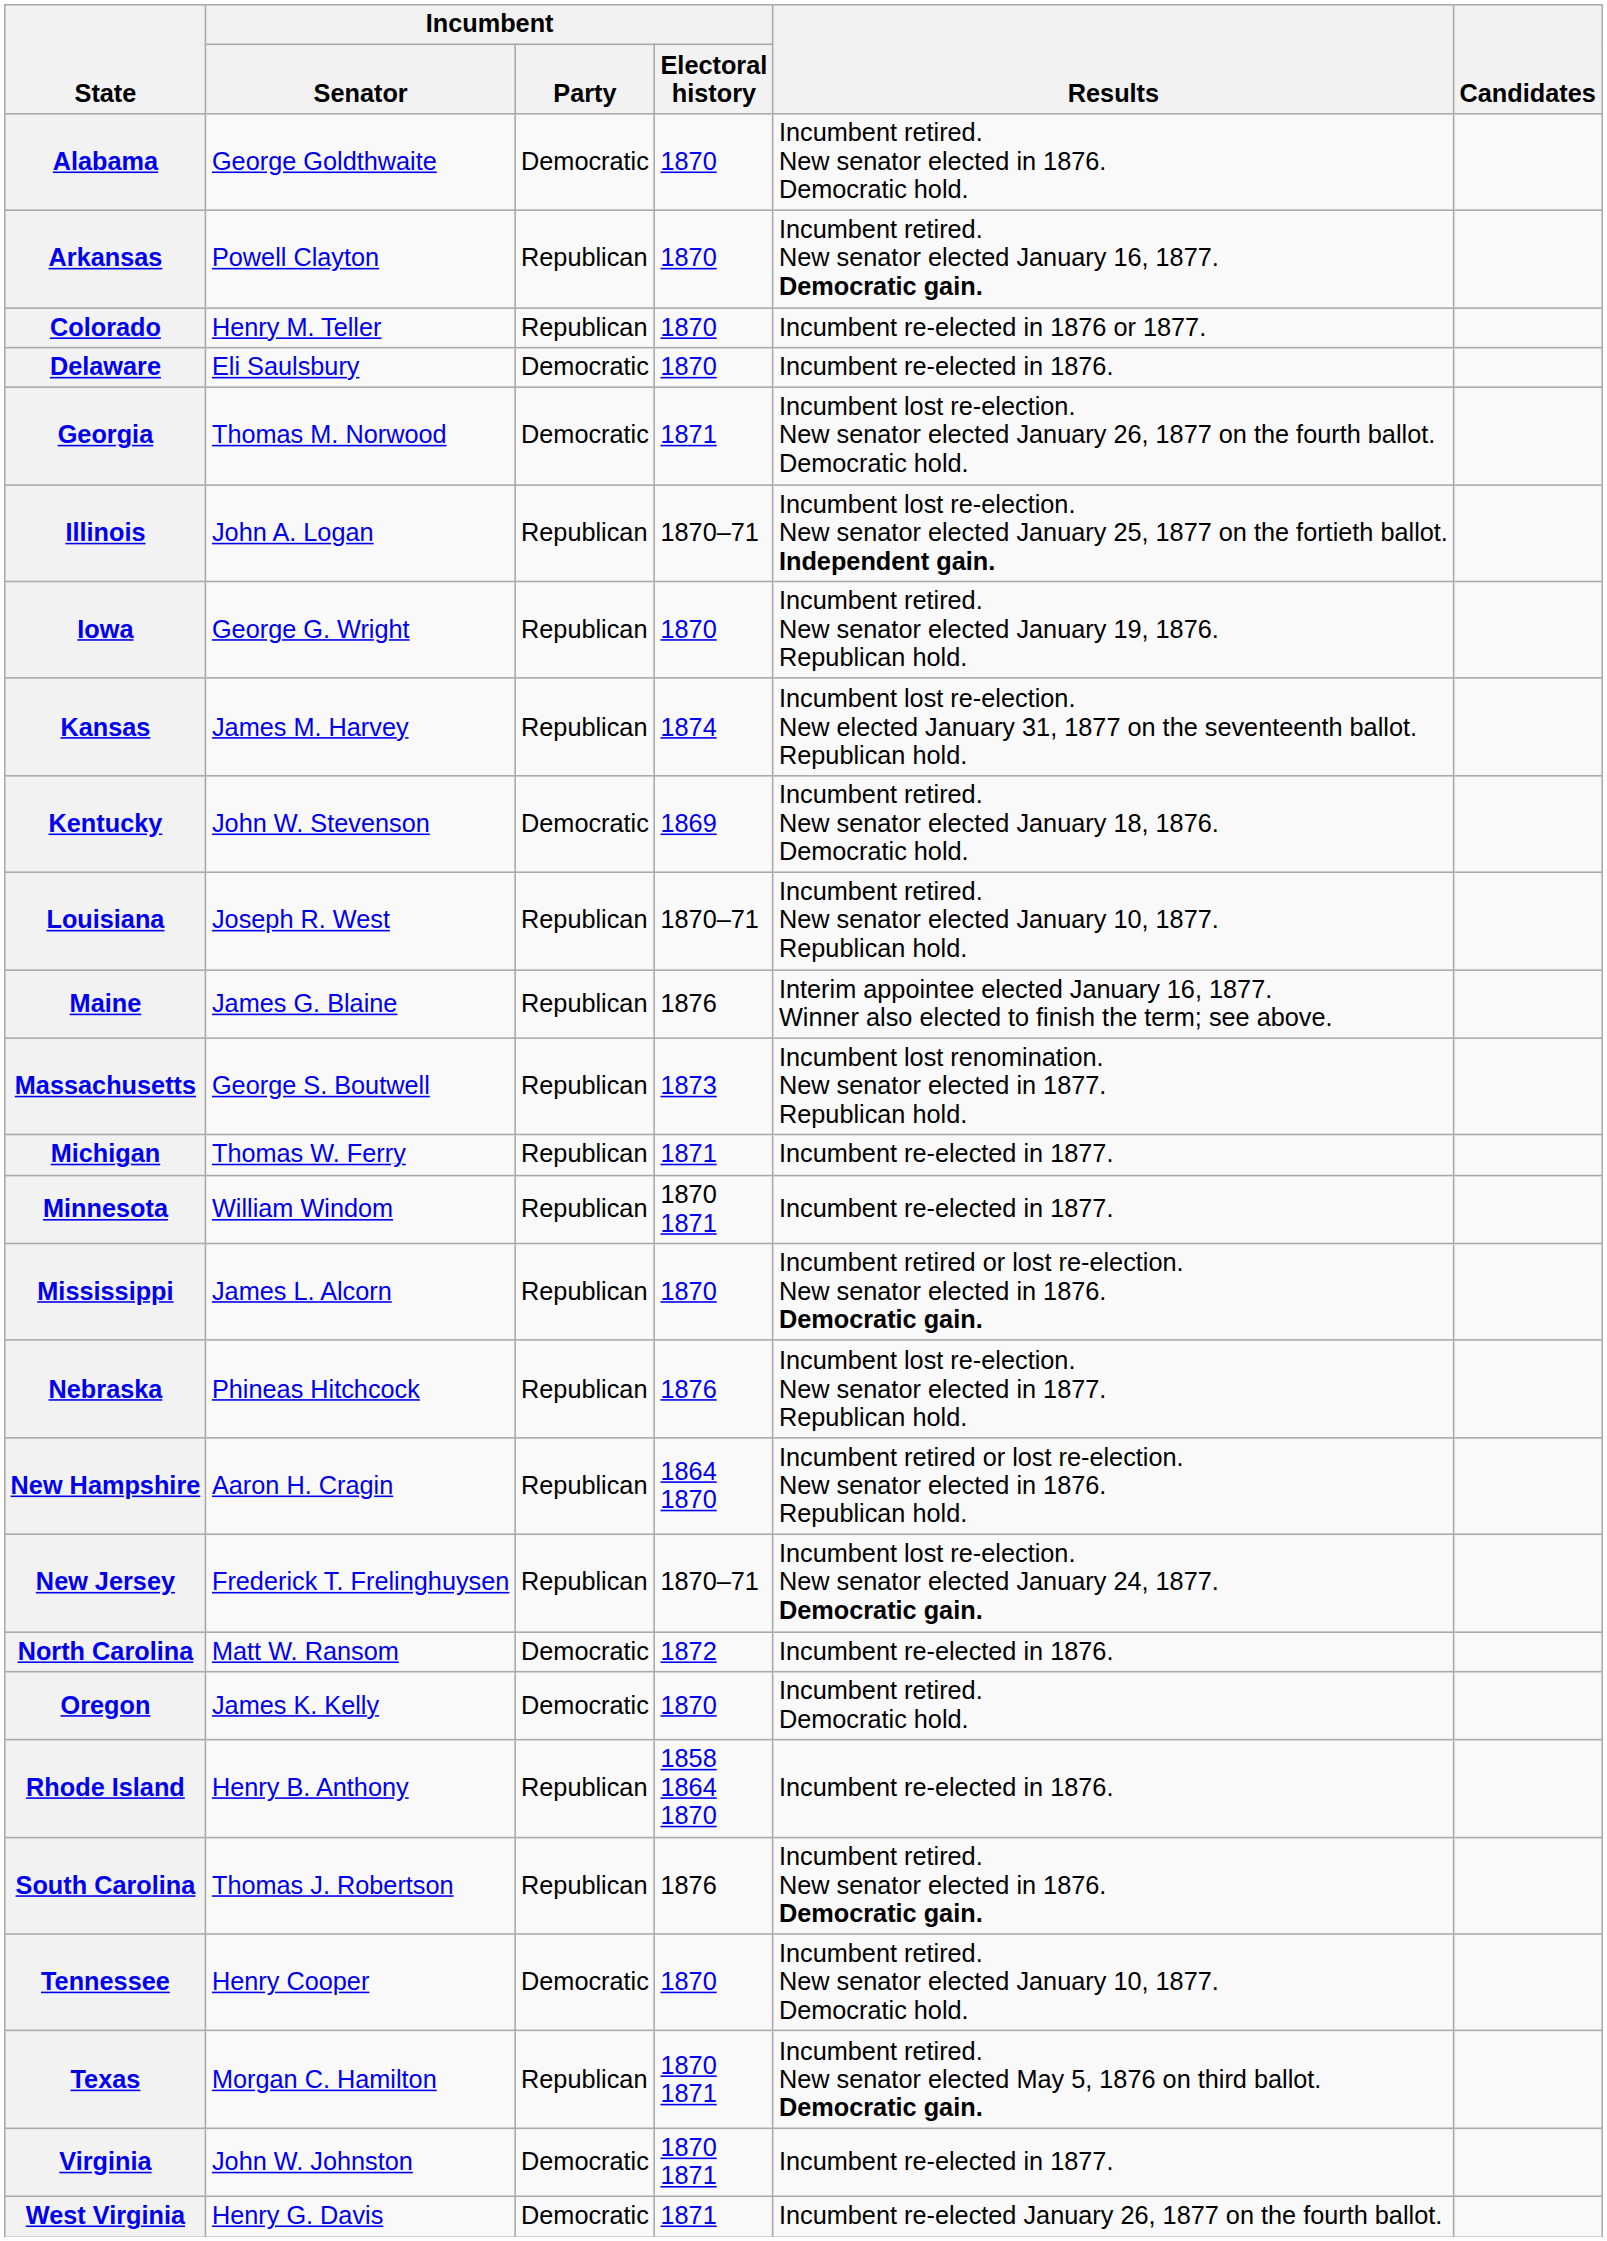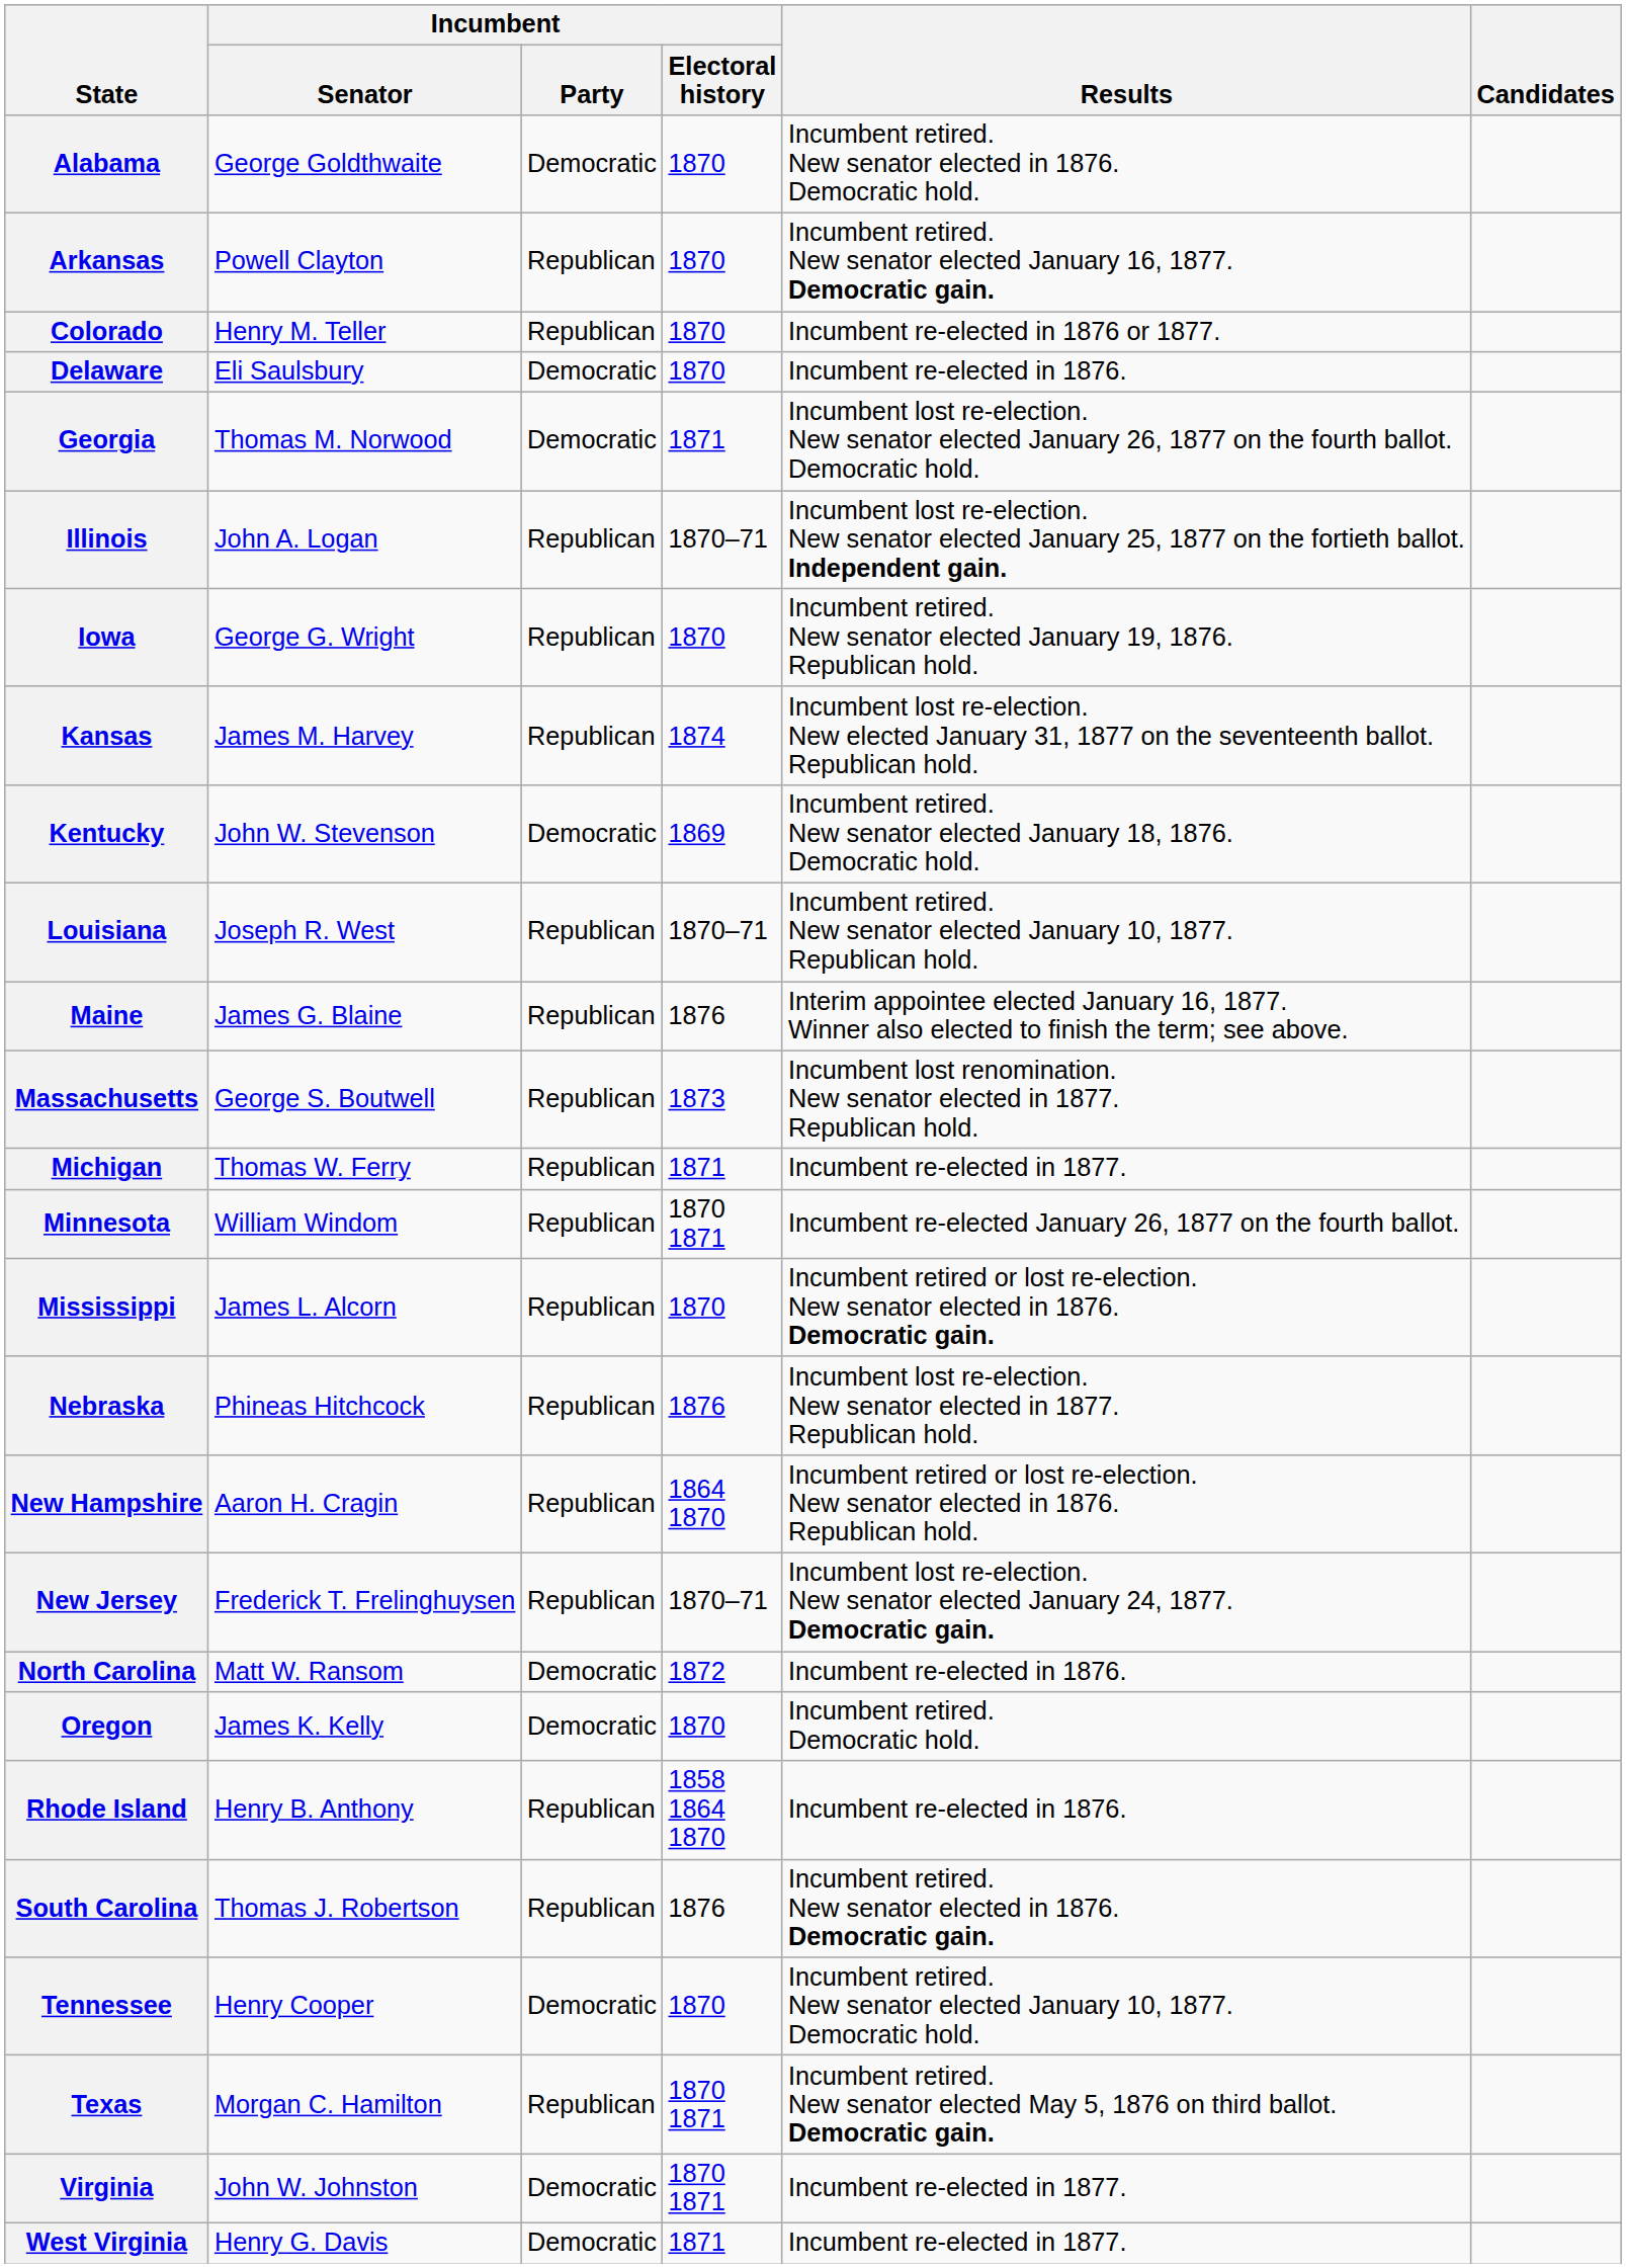Minnesota | Results: Incumbent re-elected in 1877. -> Incumbent re-elected January 26, 1877 on the fourth ballot.
West Virginia | Results: Incumbent re-elected January 26, 1877 on the fourth ballot. -> Incumbent re-elected in 1877.
